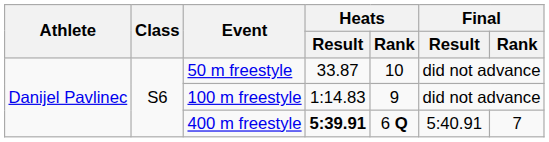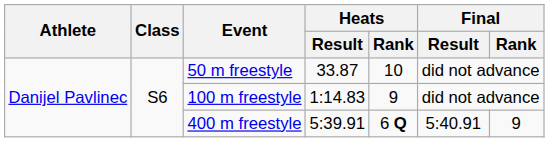400 m freestyle | Heats / Result: bold -> normal
400 m freestyle | Final / Rank: 7 -> 9
